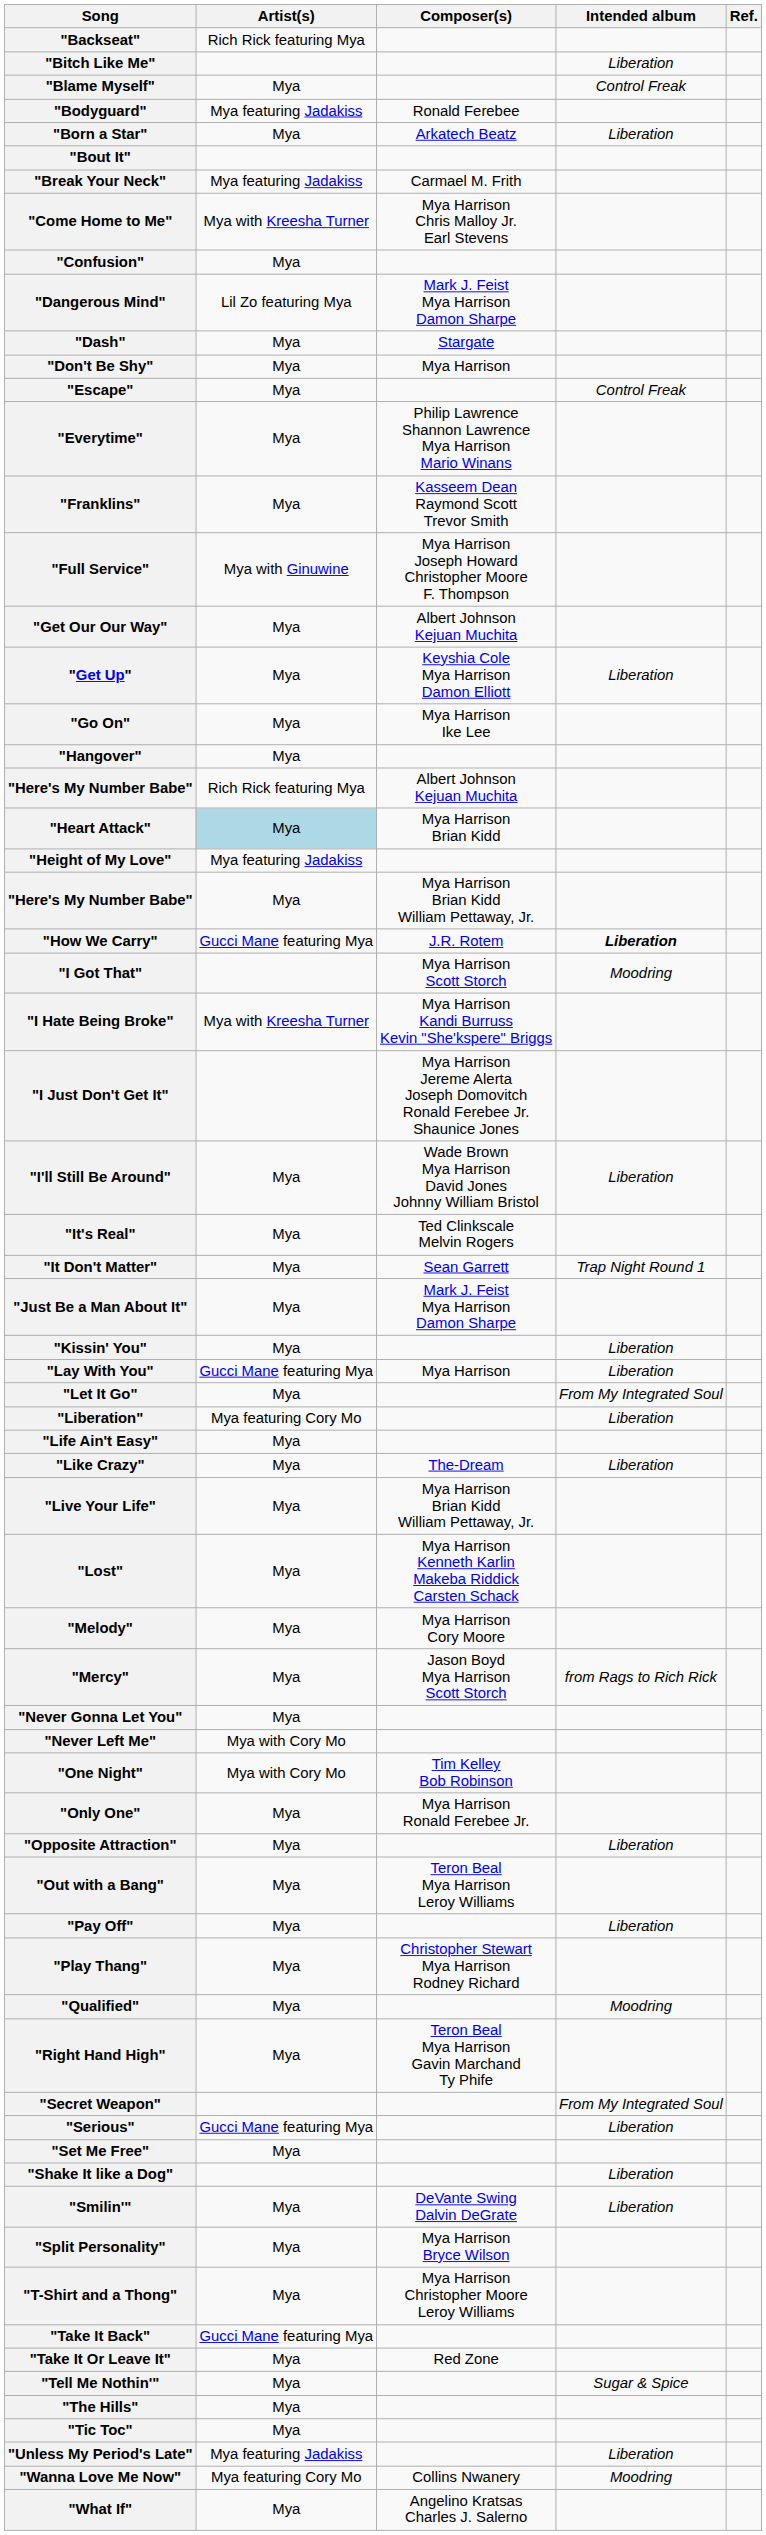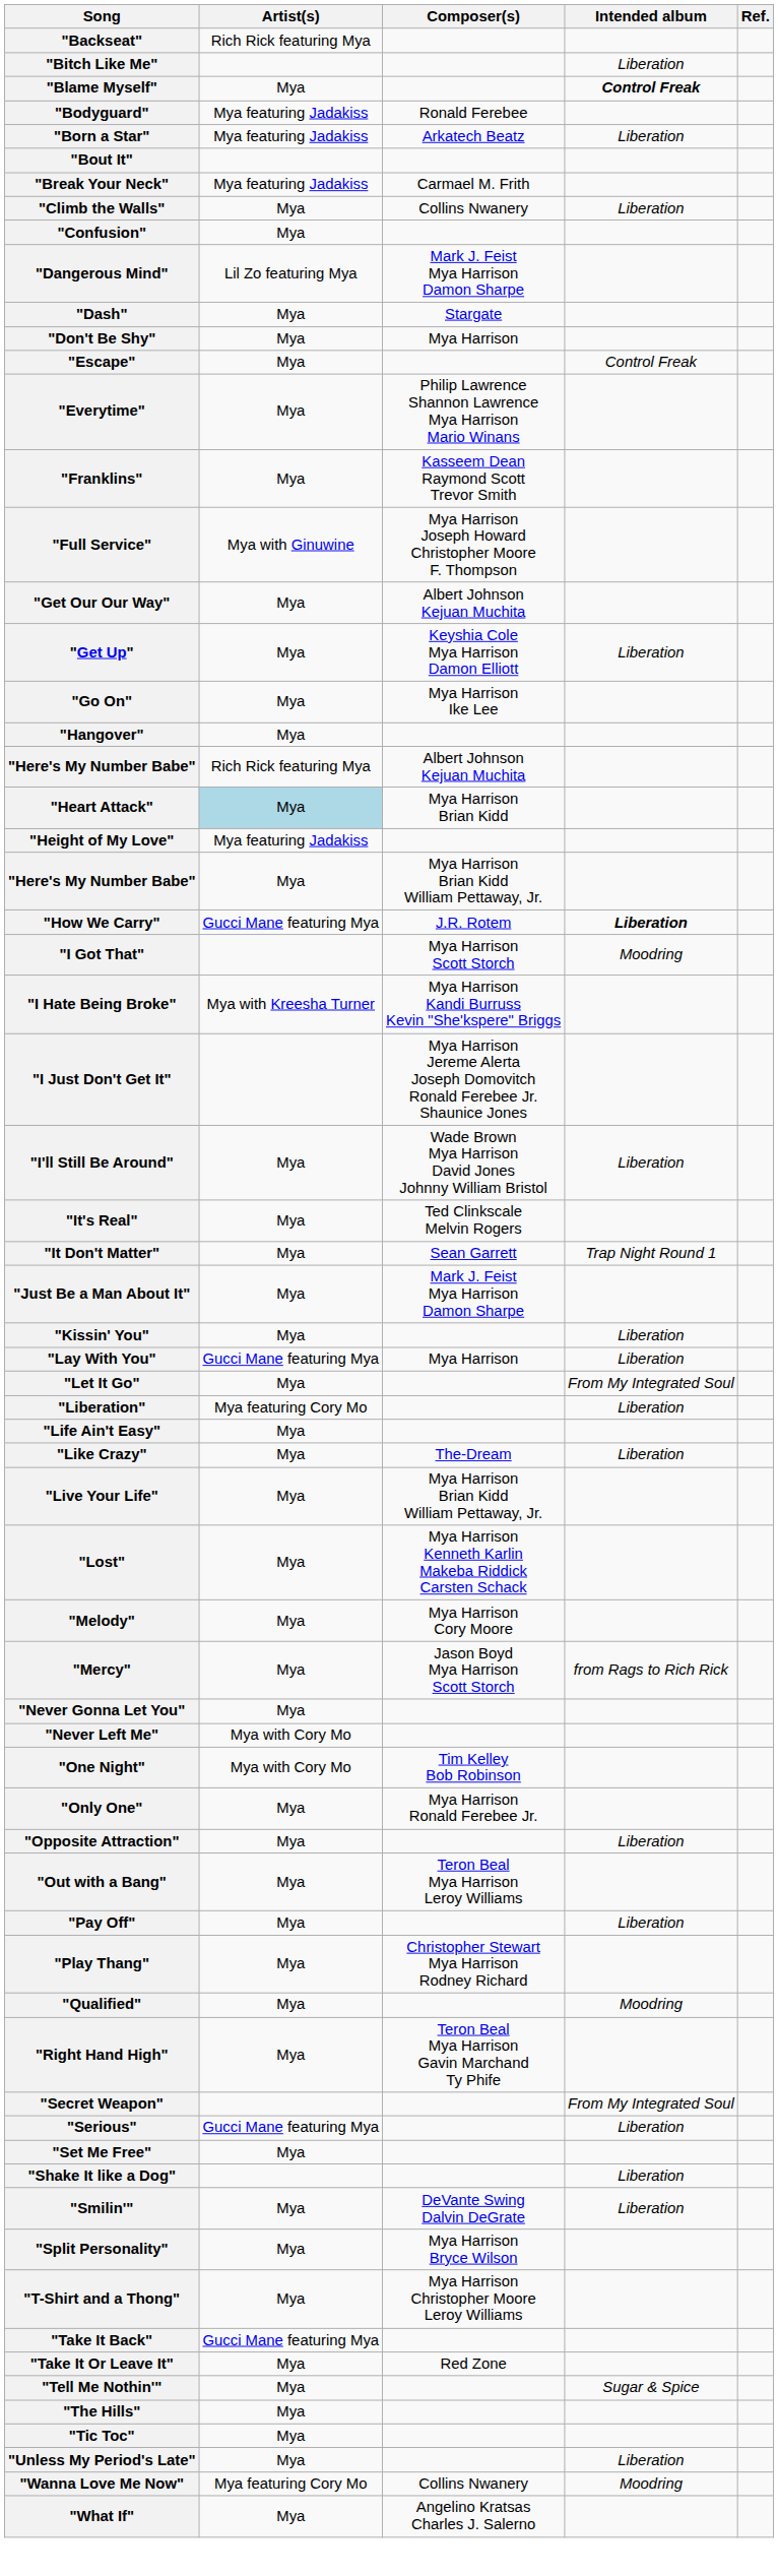"Blame Myself" | Intended album: normal -> bold
"Born a Star" | Artist(s): Mya -> Mya featuring Jadakiss
+ row: "Climb the Walls" | Mya | Collins Nwanery | Liberation
- row: "Come Home to Me" | Mya with Kreesha Turner | Mya Harrison Chris Malloy Jr. Earl Stevens
"Unless My Period's Late" | Artist(s): Mya featuring Jadakiss -> Mya
